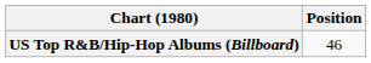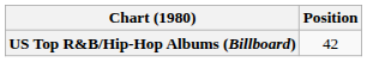US Top R&B/Hip-Hop Albums (Billboard) | Position: 46 -> 42
